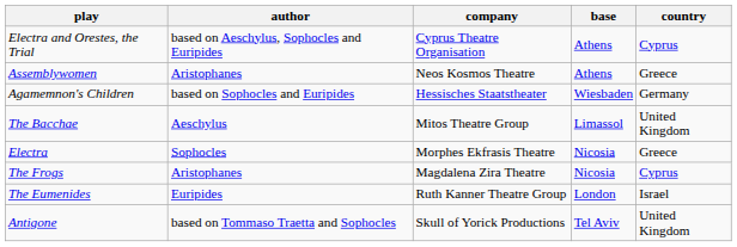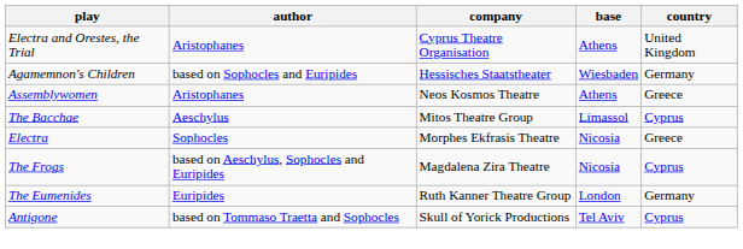Electra and Orestes, the Trial | author: based on Aeschylus, Sophocles and Euripides -> Aristophanes
Electra and Orestes, the Trial | country: Cyprus -> United Kingdom
rows swapped: Agamemnon's Children <-> Assemblywomen
The Bacchae | country: United Kingdom -> Cyprus
The Frogs | author: Aristophanes -> based on Aeschylus, Sophocles and Euripides
The Eumenides | country: Israel -> Germany
Antigone | country: United Kingdom -> Cyprus
